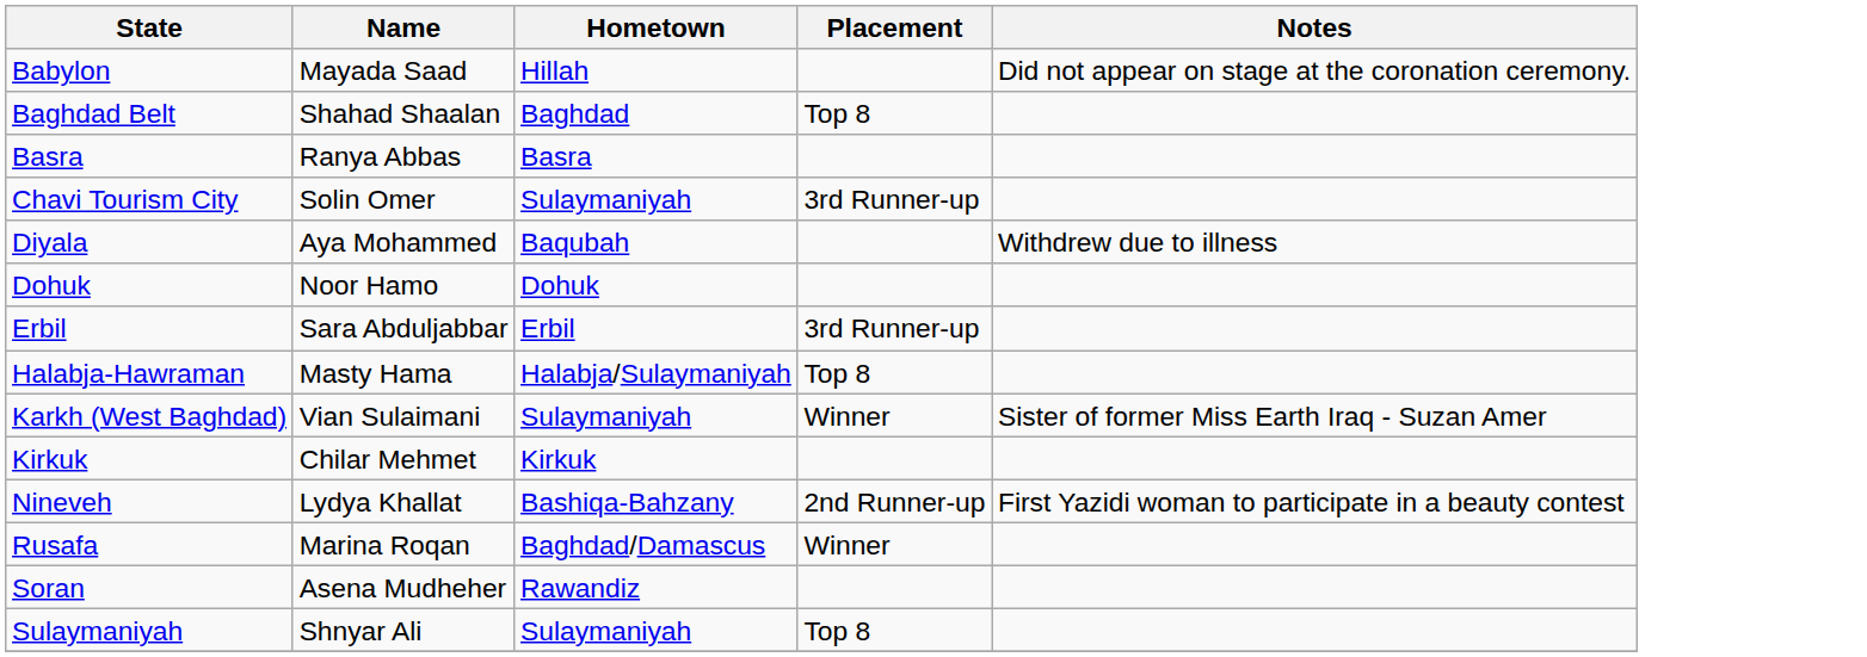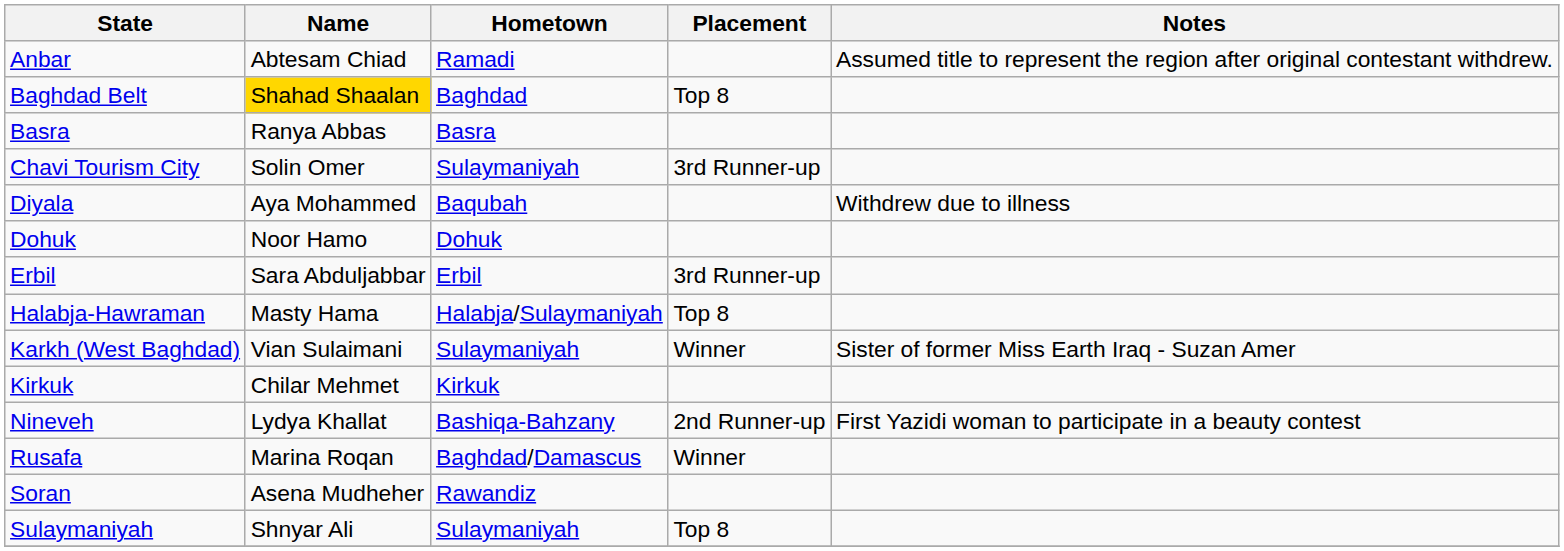+ row: Anbar | Abtesam Chiad | Ramadi | Assumed title to represent the region after original contestant withdrew.
- row: Babylon | Mayada Saad | Hillah | Did not appear on stage at the coronation ceremony.
Baghdad Belt | Name: no background -> gold background
